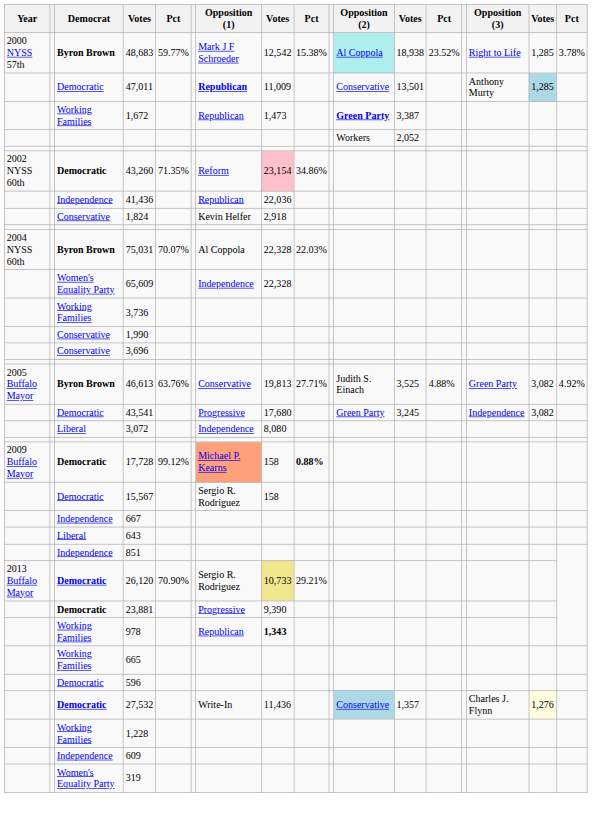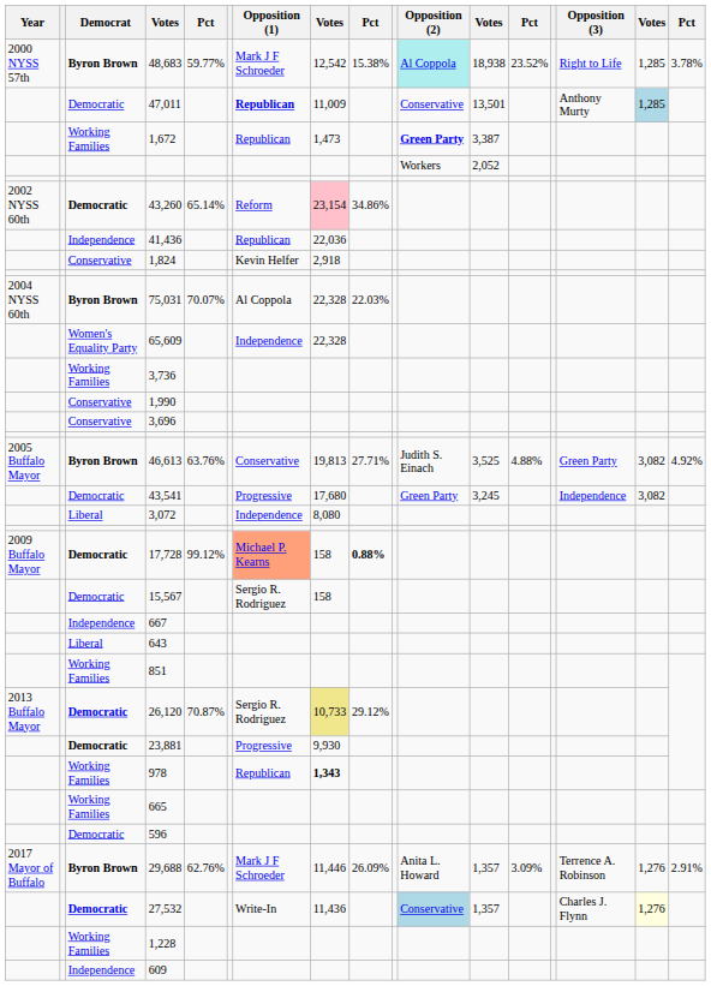43,260 | column 5: 71.35% -> 65.14%
851 | Democrat: Independence -> Working Families
26,120 | column 5: 70.90% -> 70.87%
26,120 | column 9: 29.21% -> 29.12%
23,881 | column 8: 9,390 -> 9,930
+ row: 2017 Mayor of Buffalo | Byron Brown | 29,688 | 62.76% | Mark J F Schroeder | 11,446 | 26.09% | Anita L. Howard | 1,357 | 3.09% | Terrence A. Robinson | 1,276 | 2.91%
- row: Women's Equality Party | 319
